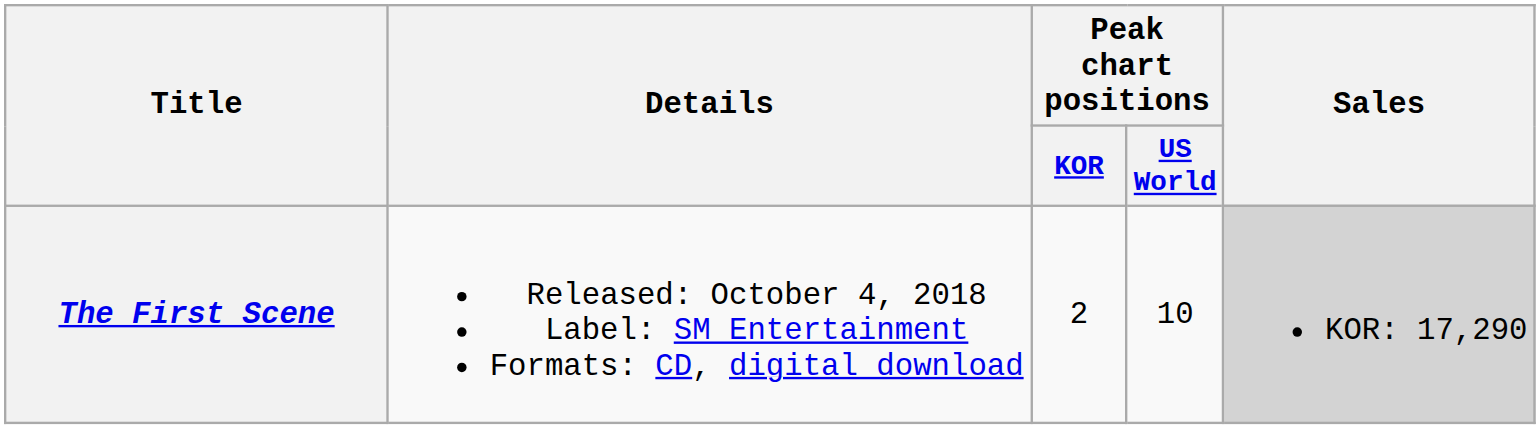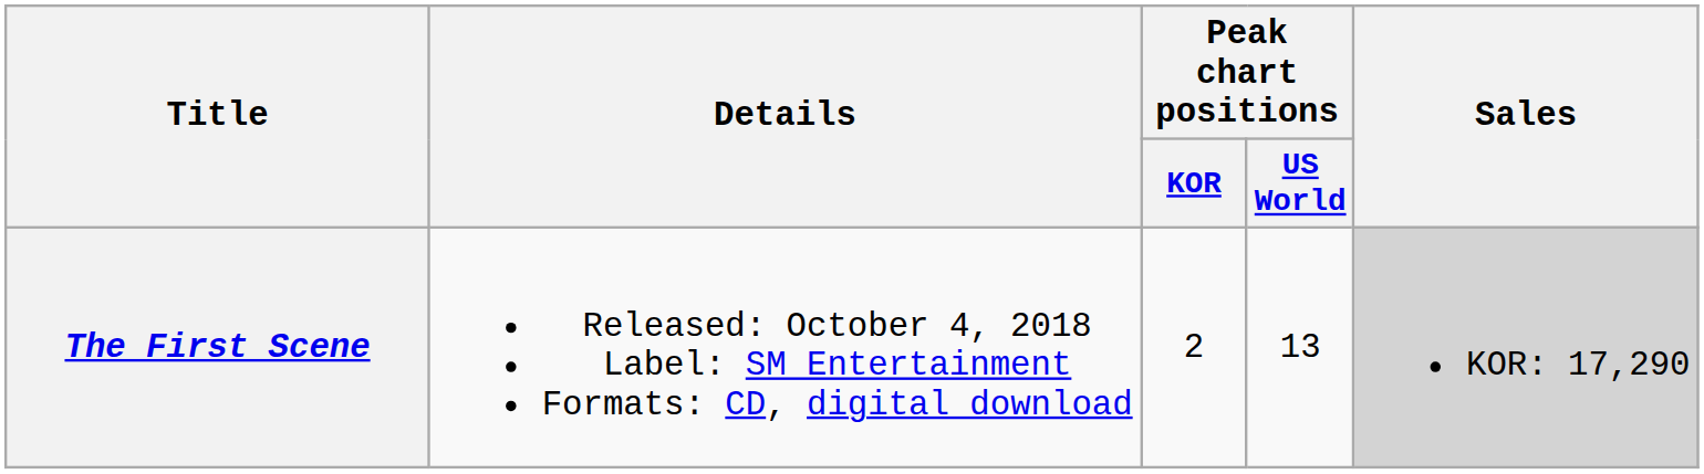The First Scene | Peak chart positions / US World: 10 -> 13
